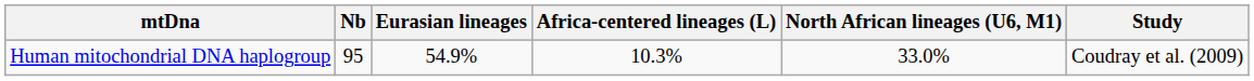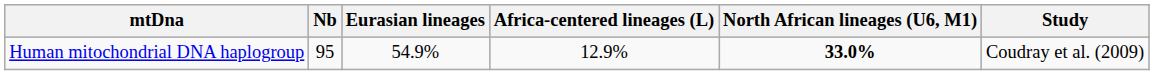Human mitochondrial DNA haplogroup | Africa-centered lineages (L): 10.3% -> 12.9%
Human mitochondrial DNA haplogroup | North African lineages (U6, M1): normal -> bold
